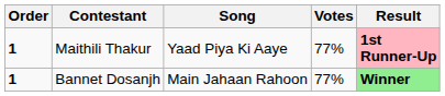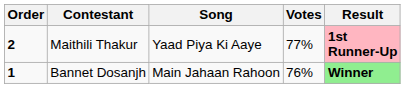Maithili Thakur | Order: 1 -> 2
Bannet Dosanjh | Votes: 77% -> 76%
